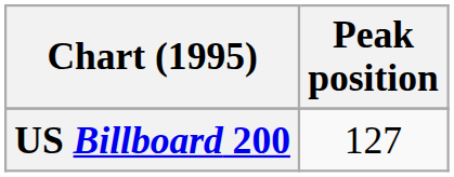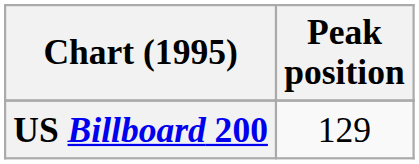US Billboard 200 | Peak position: 127 -> 129
